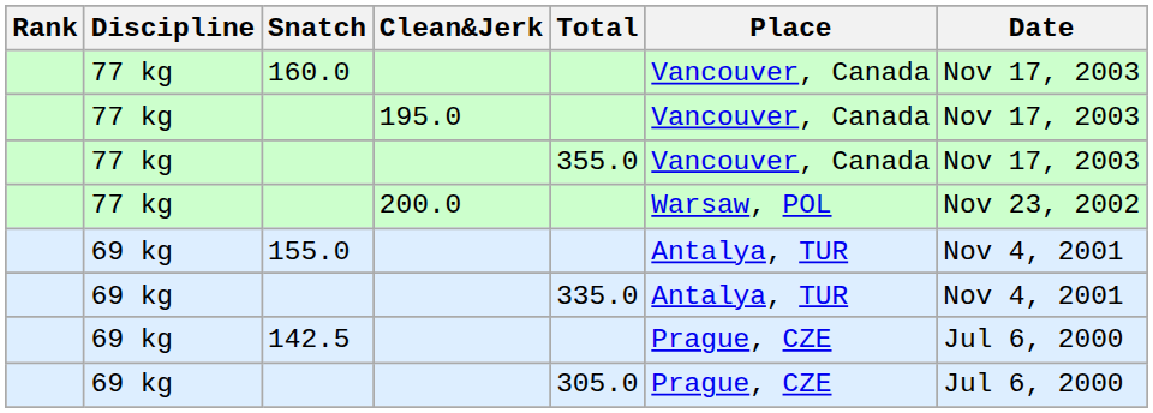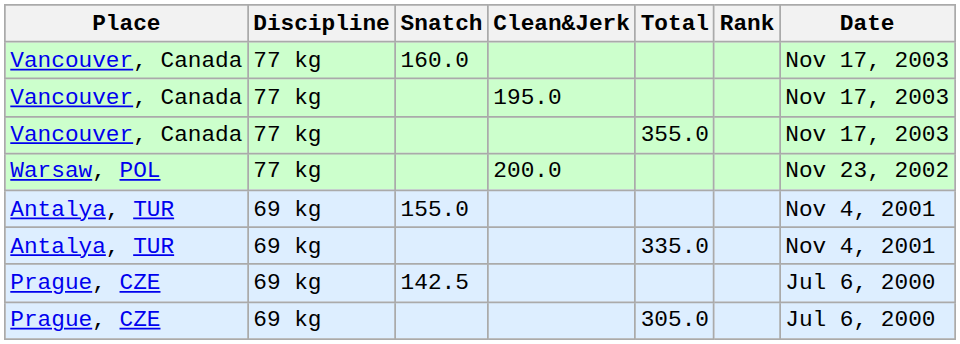columns swapped: Rank <-> Place
